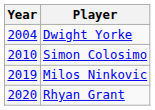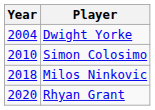Milos Ninkovic | Year: 2019 -> 2018
